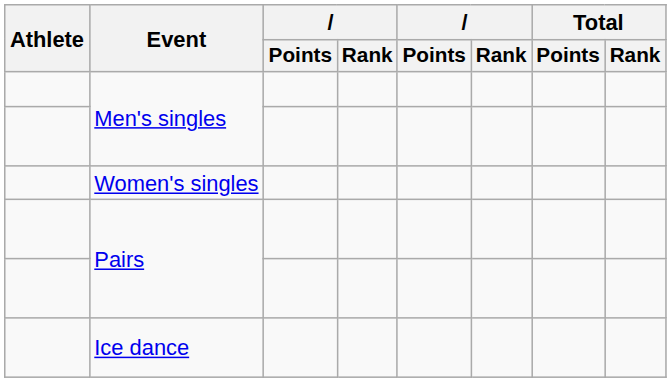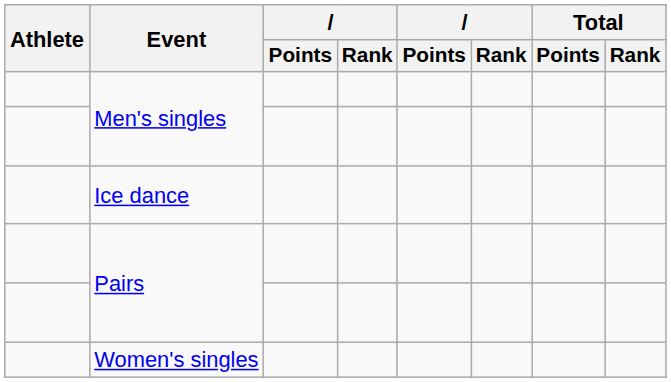rows swapped: Women's singles <-> Ice dance
